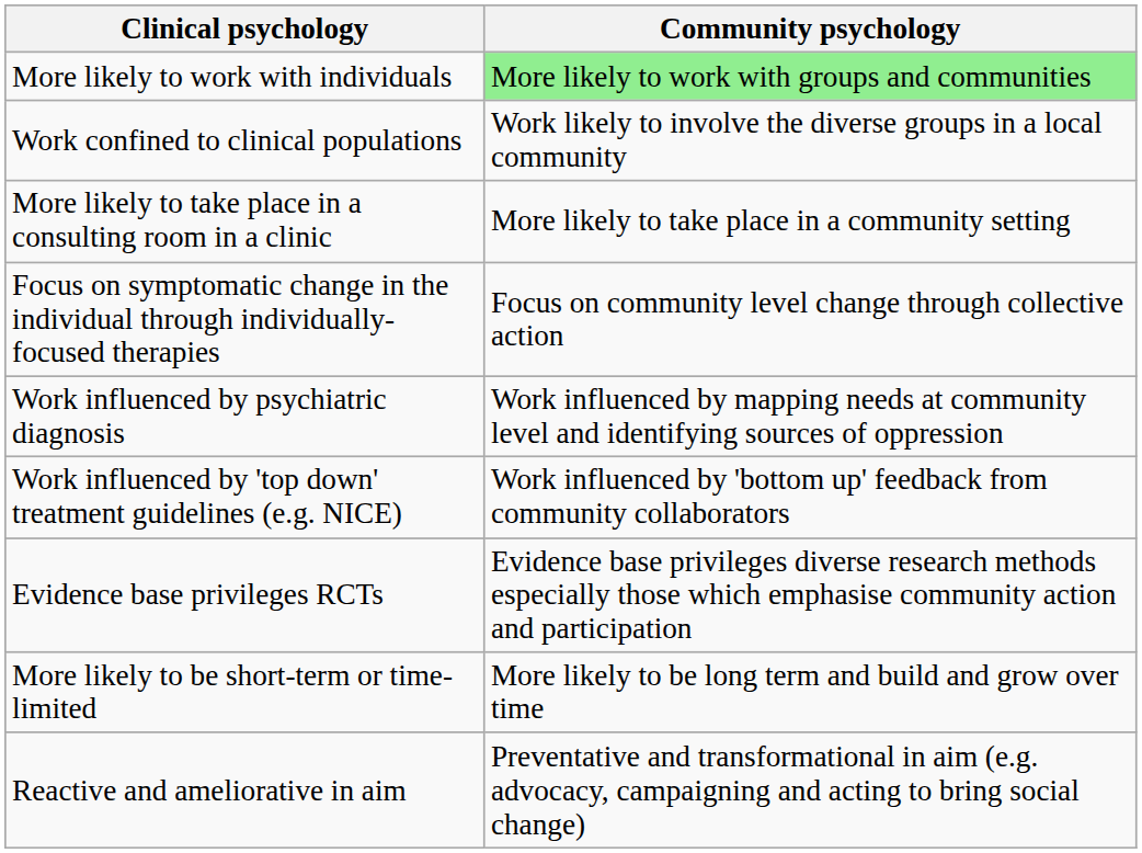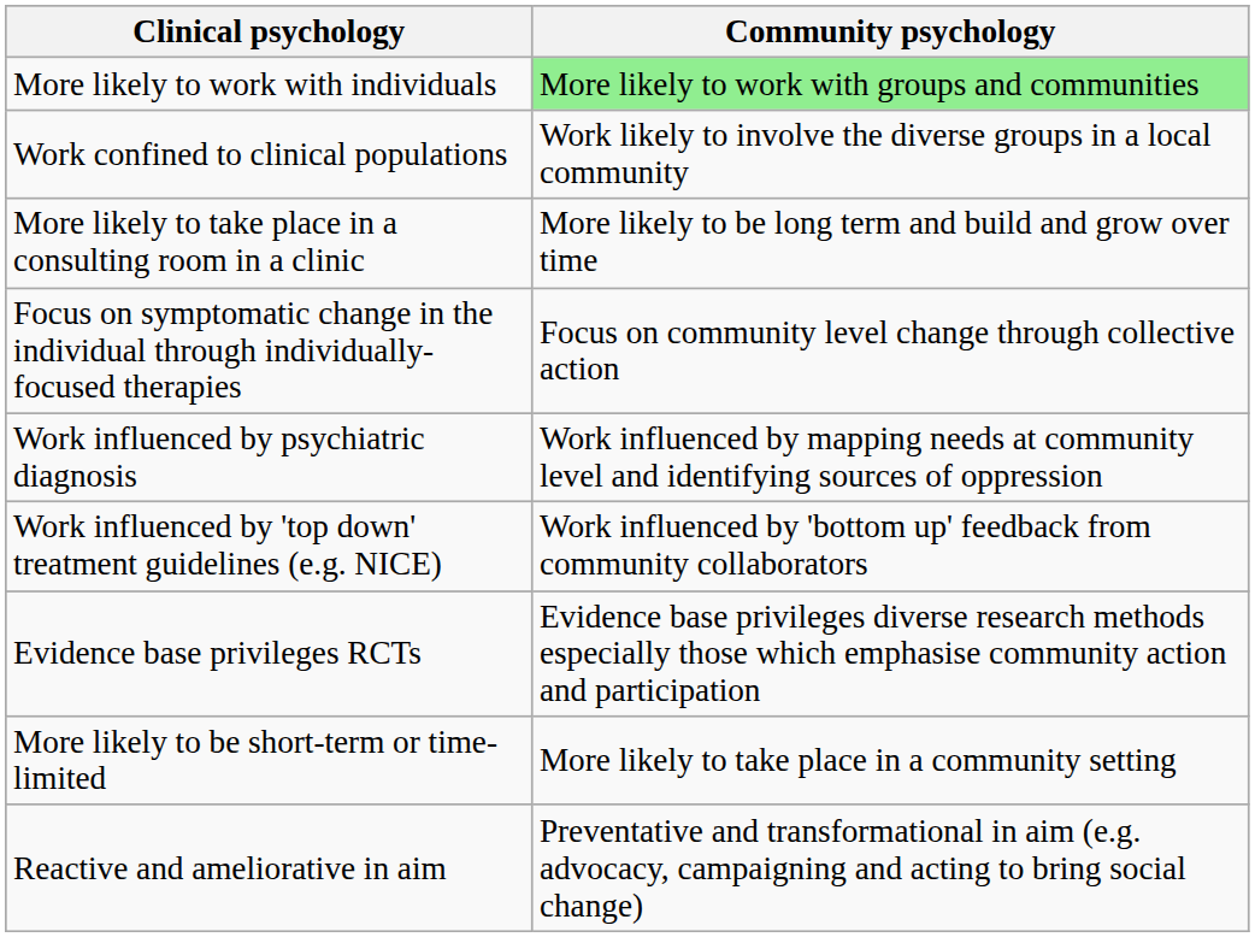More likely to take place in a consulting room in a clinic | Community psychology: More likely to take place in a community setting -> More likely to be long term and build and grow over time
More likely to be short-term or time-limited | Community psychology: More likely to be long term and build and grow over time -> More likely to take place in a community setting
